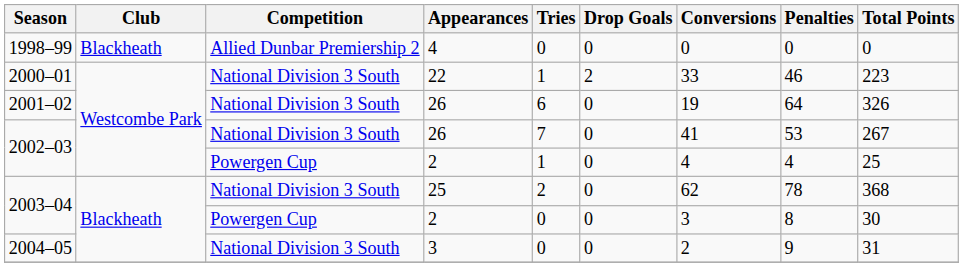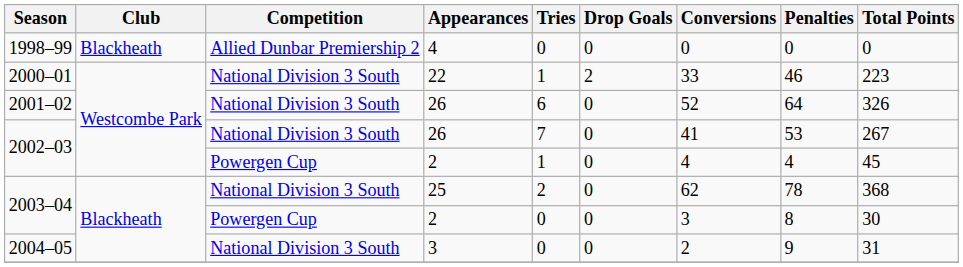2001–02 | Conversions: 19 -> 52
2002–03 / 2 | Total Points: 25 -> 45
